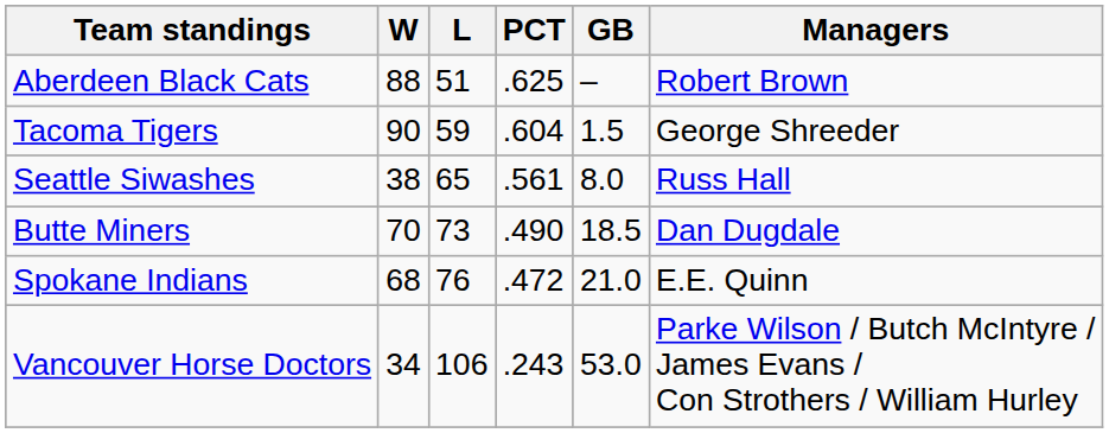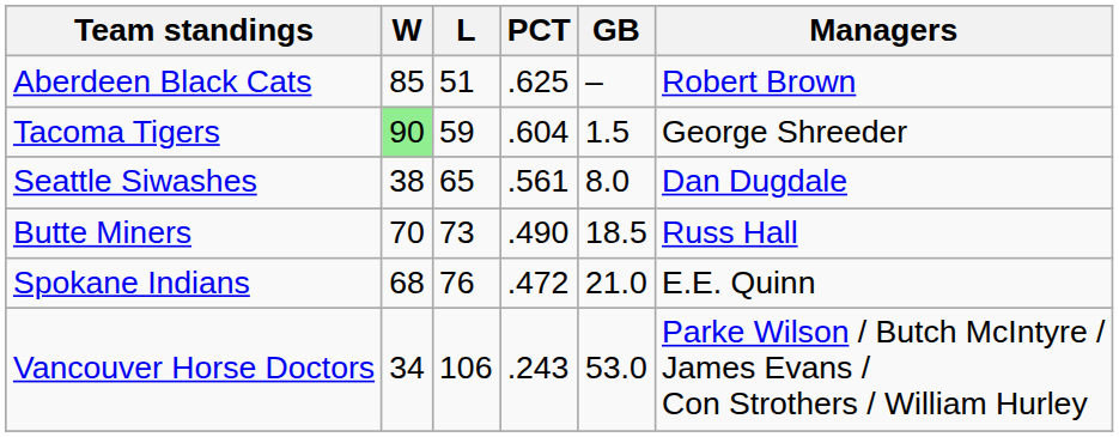Aberdeen Black Cats | W: 88 -> 85
Tacoma Tigers | W: no background -> lightgreen background
Seattle Siwashes | Managers: Russ Hall -> Dan Dugdale
Butte Miners | Managers: Dan Dugdale -> Russ Hall
